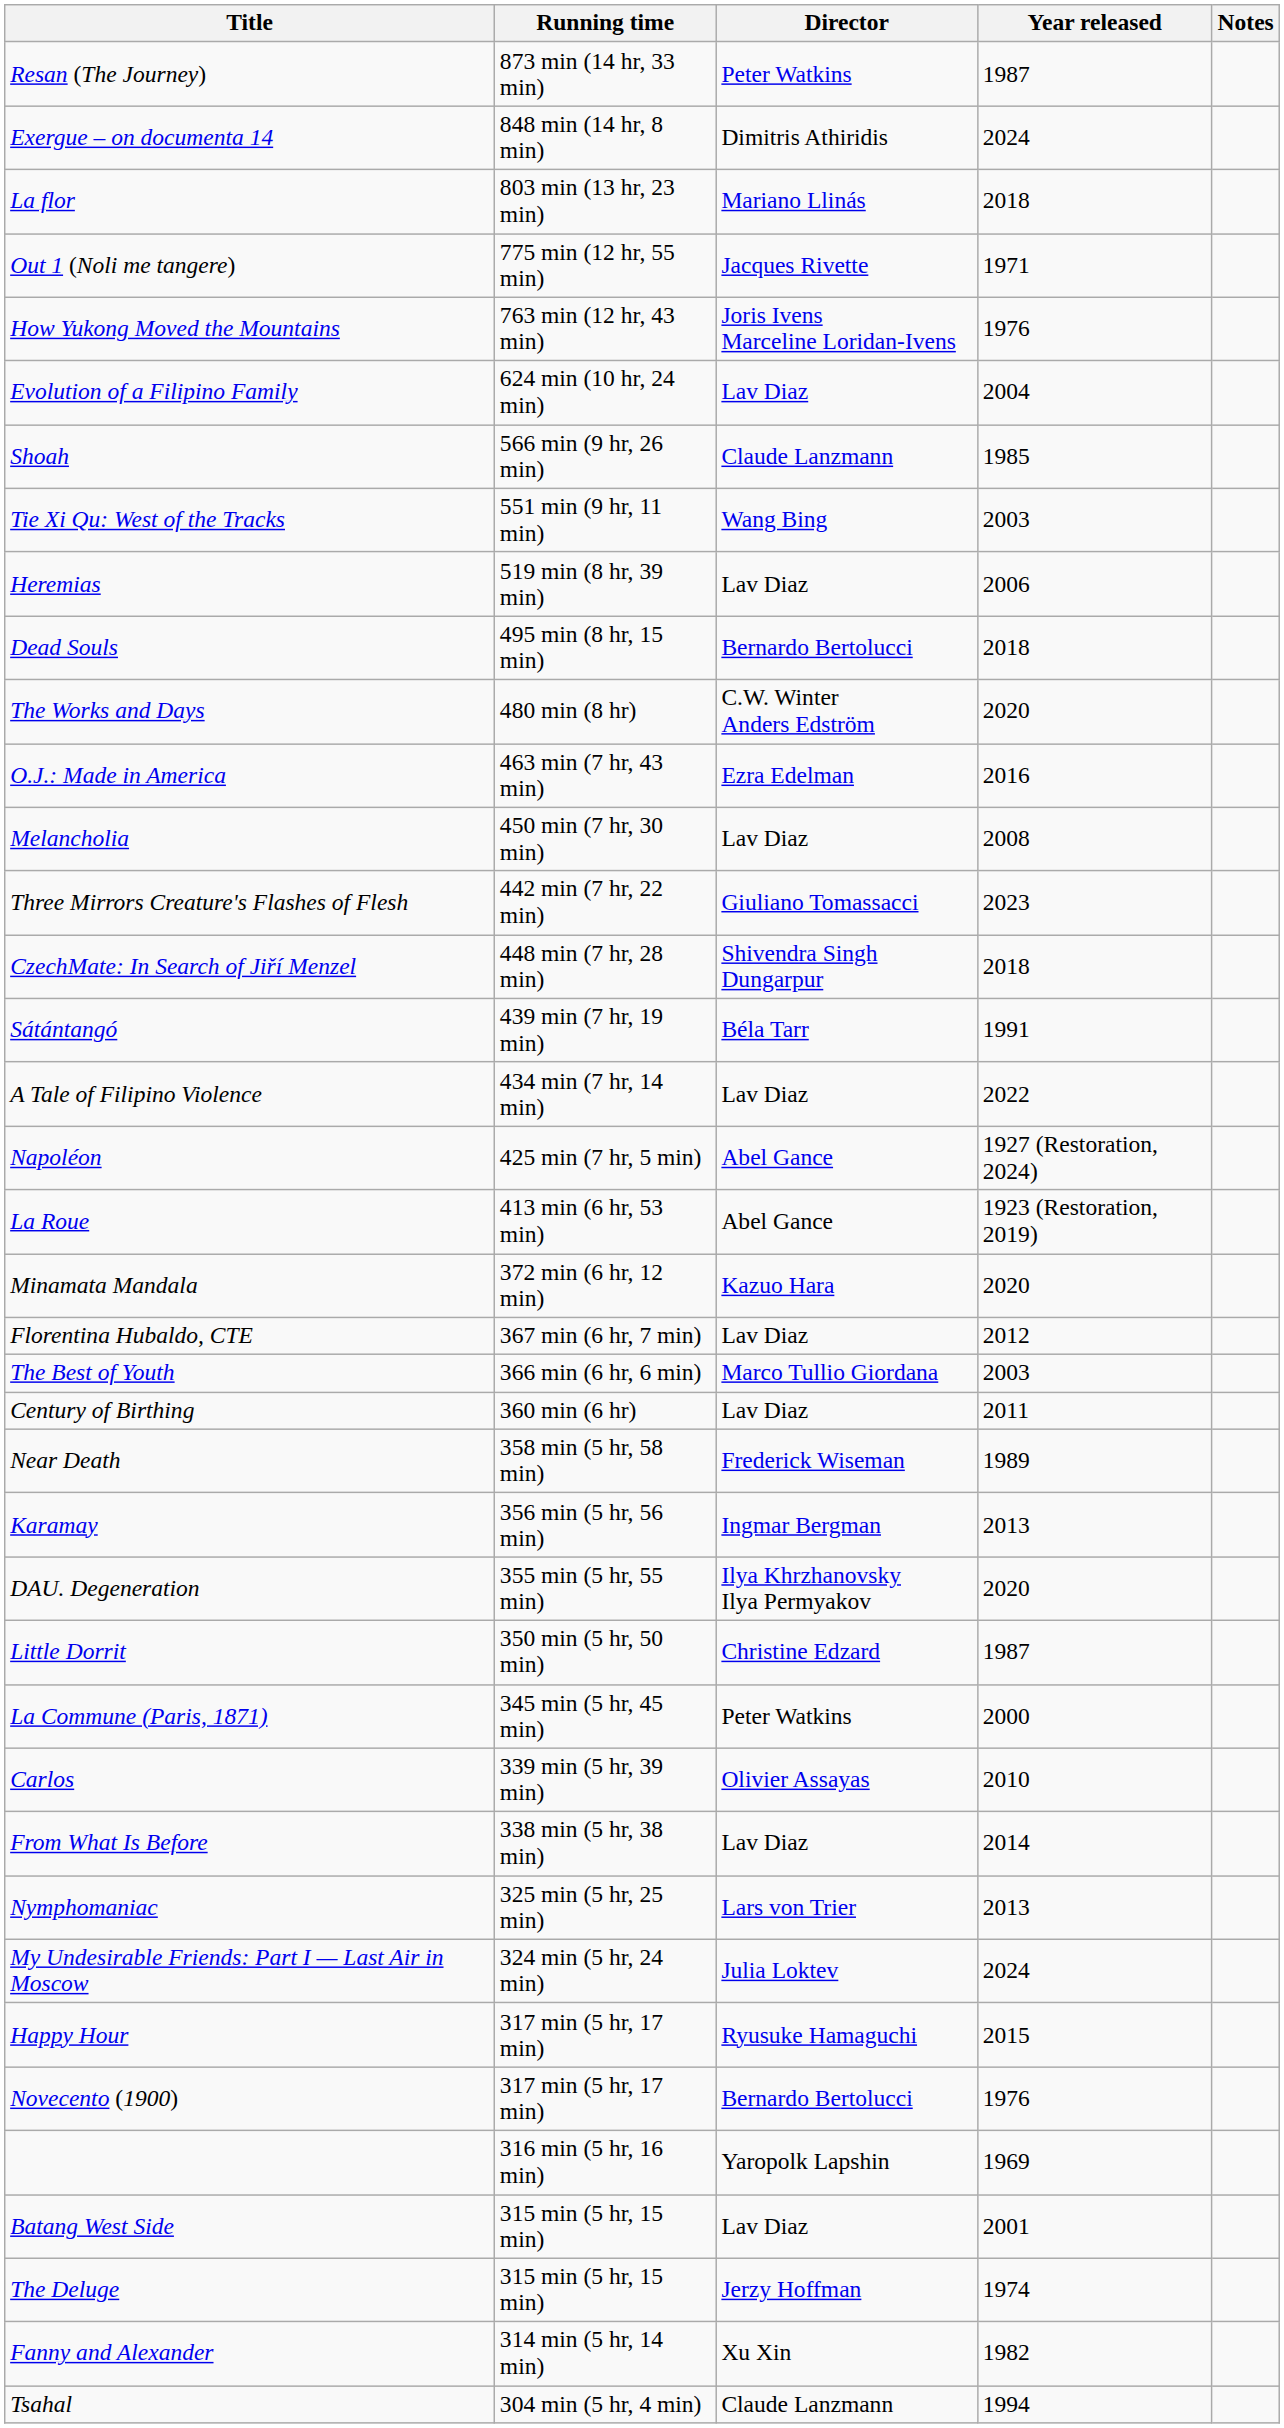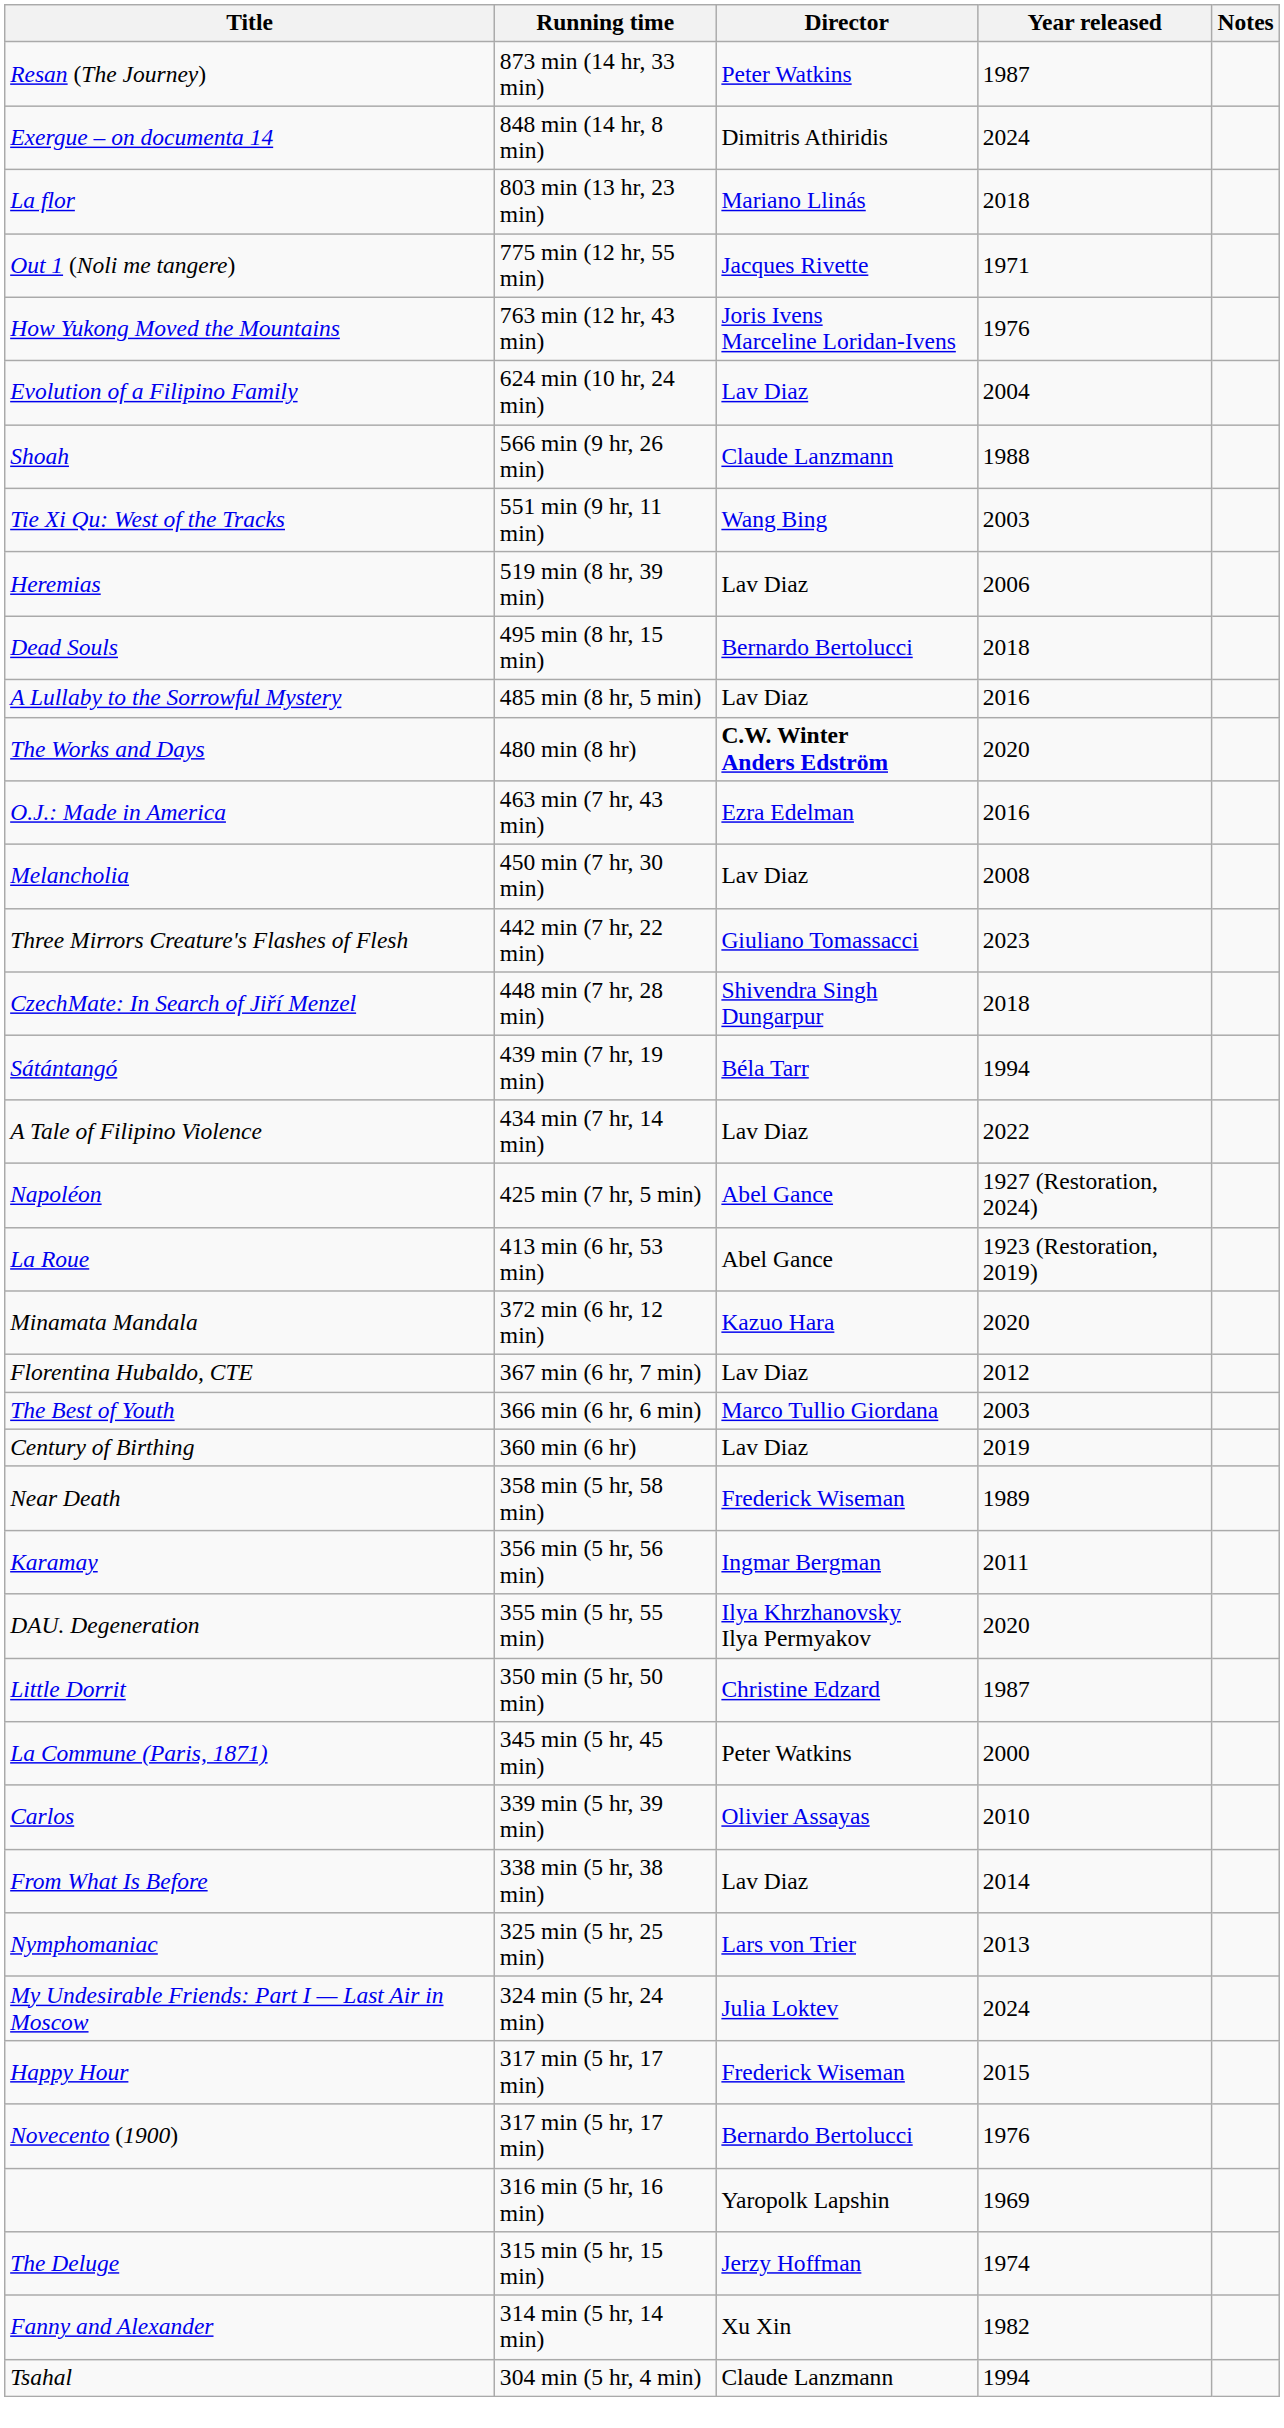Shoah | Year released: 1985 -> 1988
+ row: A Lullaby to the Sorrowful Mystery | 485 min (8 hr, 5 min) | Lav Diaz | 2016
The Works and Days | Director: normal -> bold
Sátántangó | Year released: 1991 -> 1994
Century of Birthing | Year released: 2011 -> 2019
Karamay | Year released: 2013 -> 2011
Happy Hour | Director: Ryusuke Hamaguchi -> Frederick Wiseman
- row: Batang West Side | 315 min (5 hr, 15 min) | Lav Diaz | 2001
